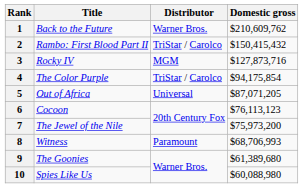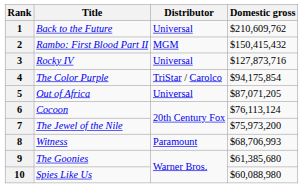1 | Distributor: Warner Bros. -> Universal
2 | Distributor: TriStar / Carolco -> MGM
3 | Distributor: MGM -> Universal
6 | Domestic gross: $76,113,123 -> $76,113,124
9 | Domestic gross: $61,389,680 -> $61,385,680
